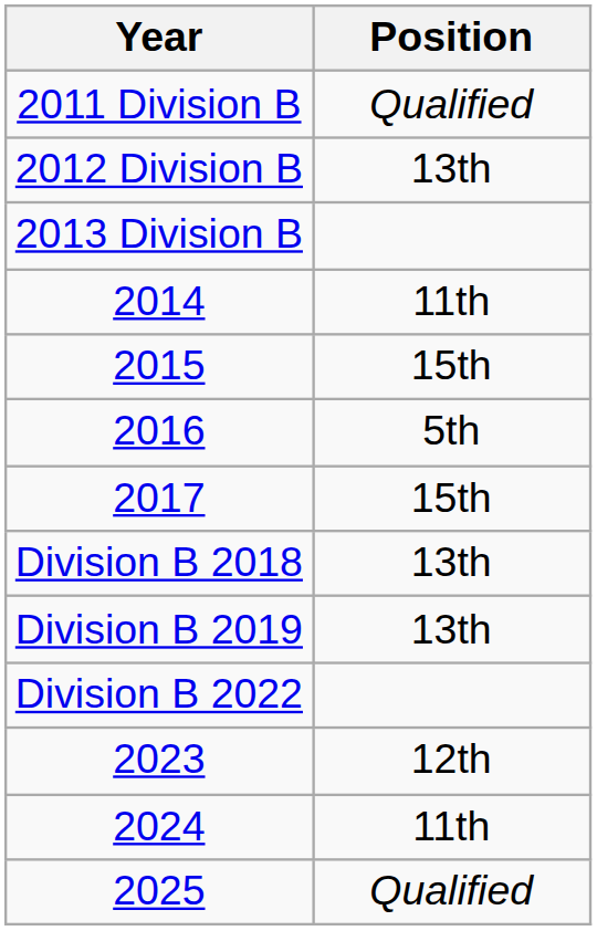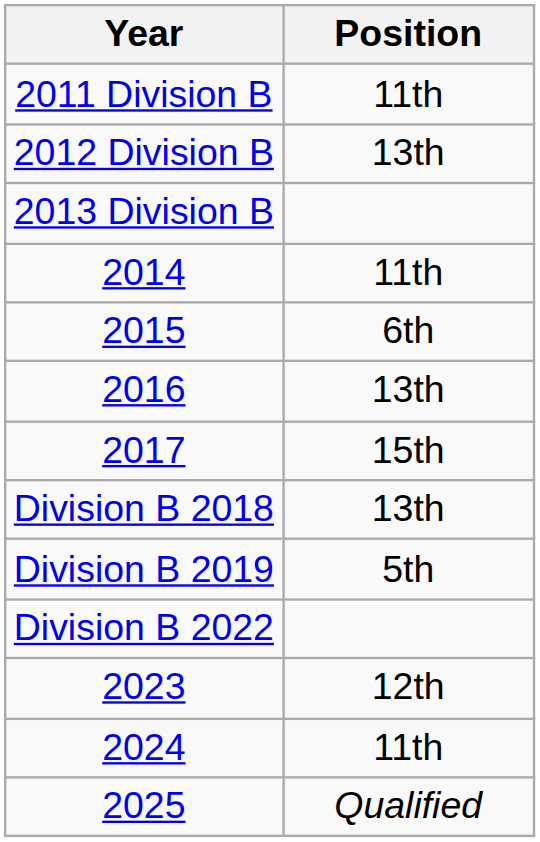2011 Division B | Position: Qualified -> 11th
2015 | Position: 15th -> 6th
2016 | Position: 5th -> 13th
Division B 2019 | Position: 13th -> 5th
